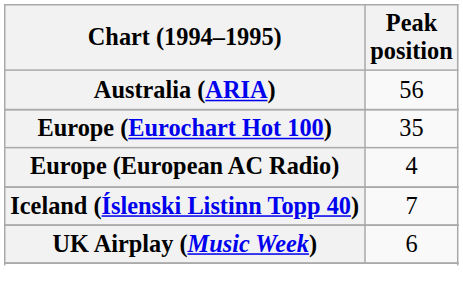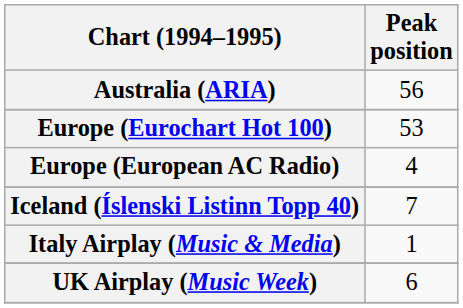Europe (Eurochart Hot 100) | Peak position: 35 -> 53
+ row: Italy Airplay (Music & Media) | 1
